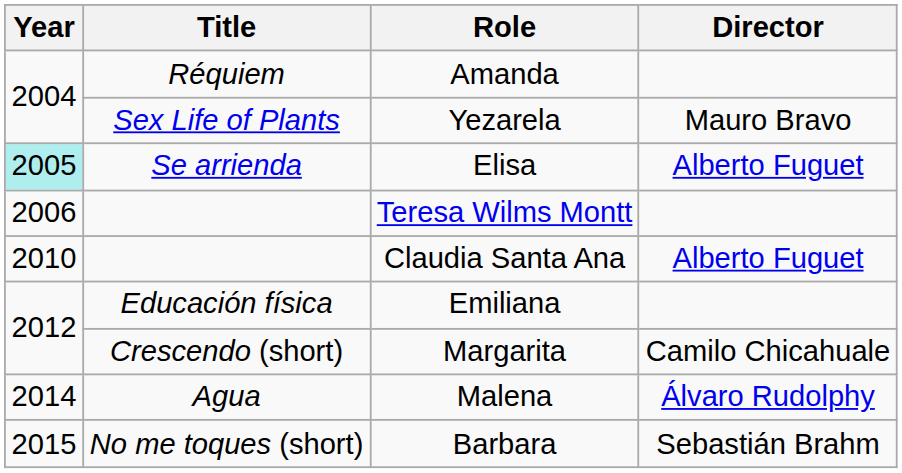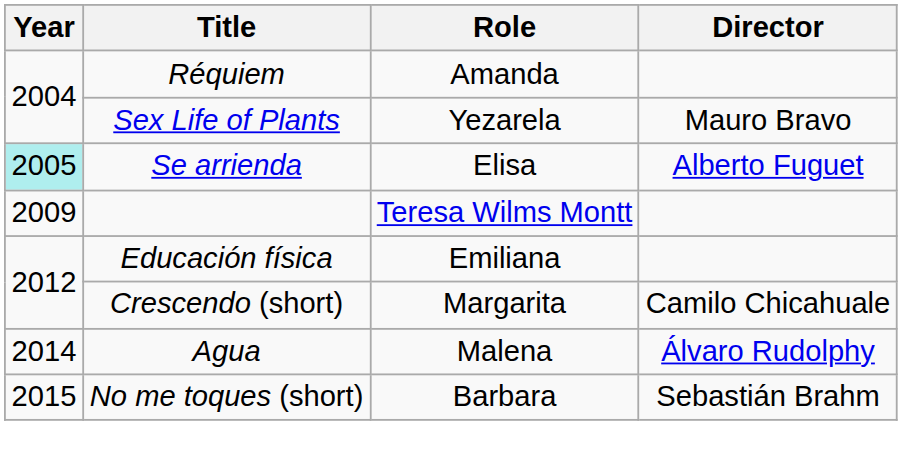Teresa Wilms Montt | Year: 2006 -> 2009
- row: 2010 | Claudia Santa Ana | Alberto Fuguet
